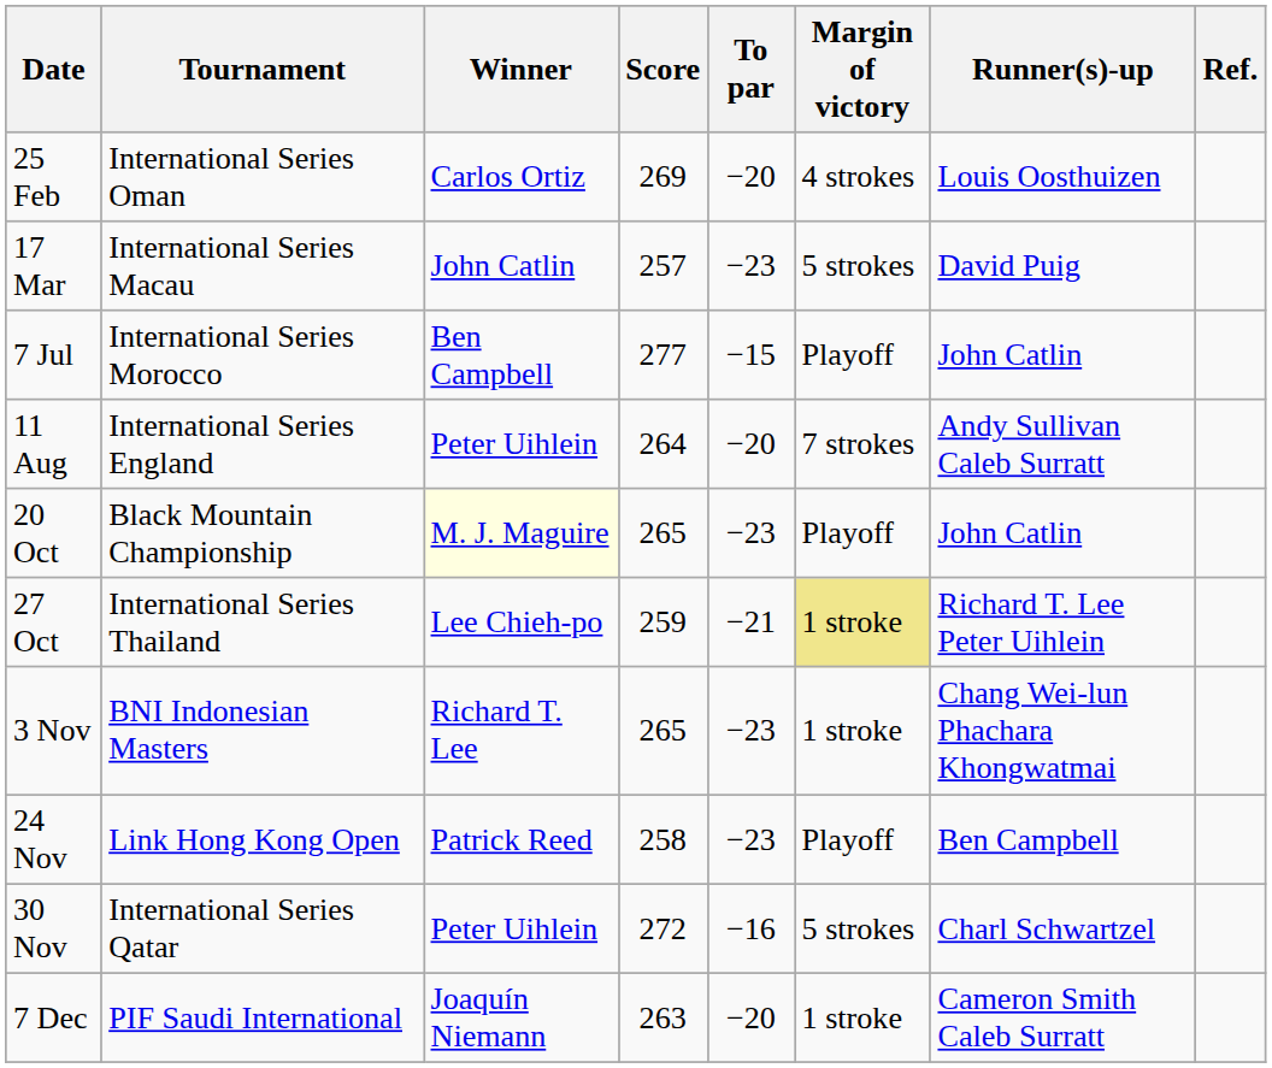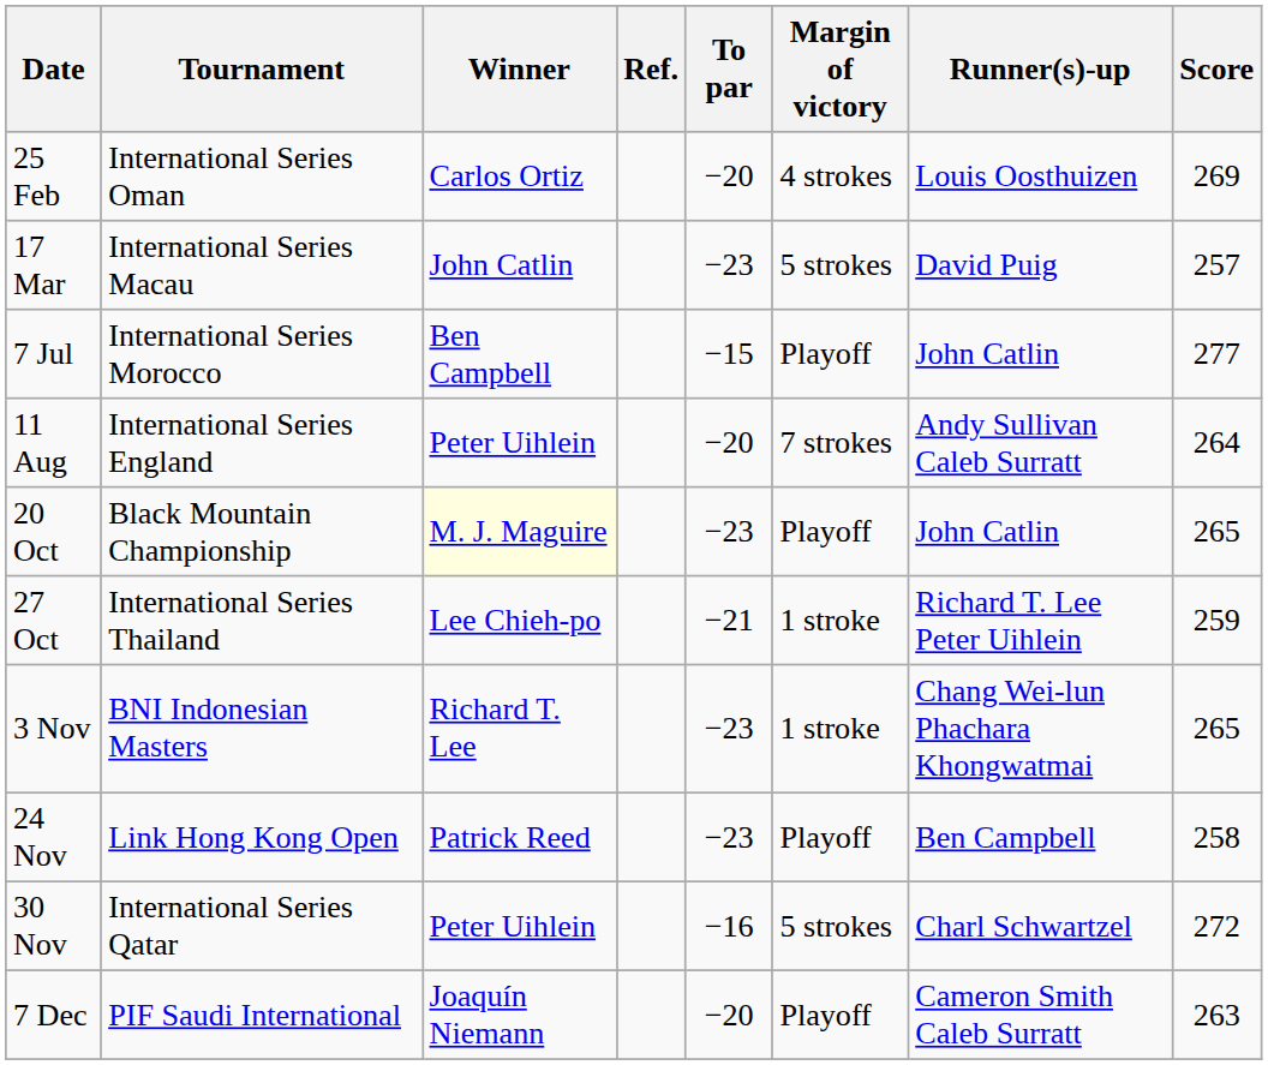columns swapped: Score <-> Ref.
27 Oct | Margin of victory: khaki background -> no background
7 Dec | Margin of victory: 1 stroke -> Playoff
